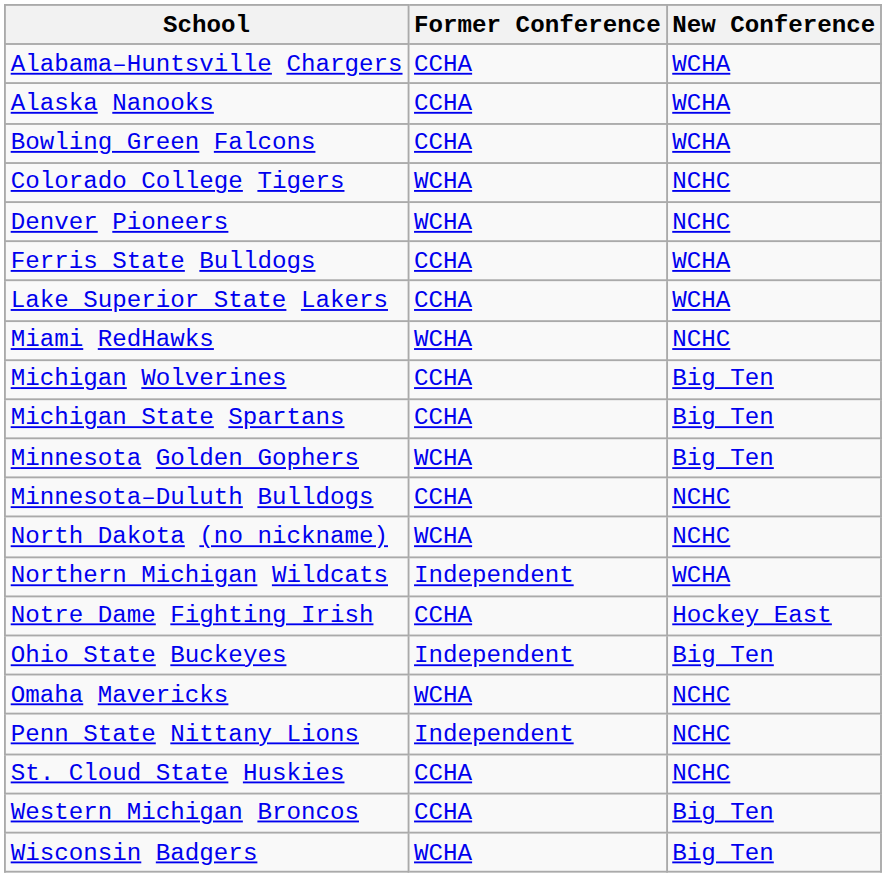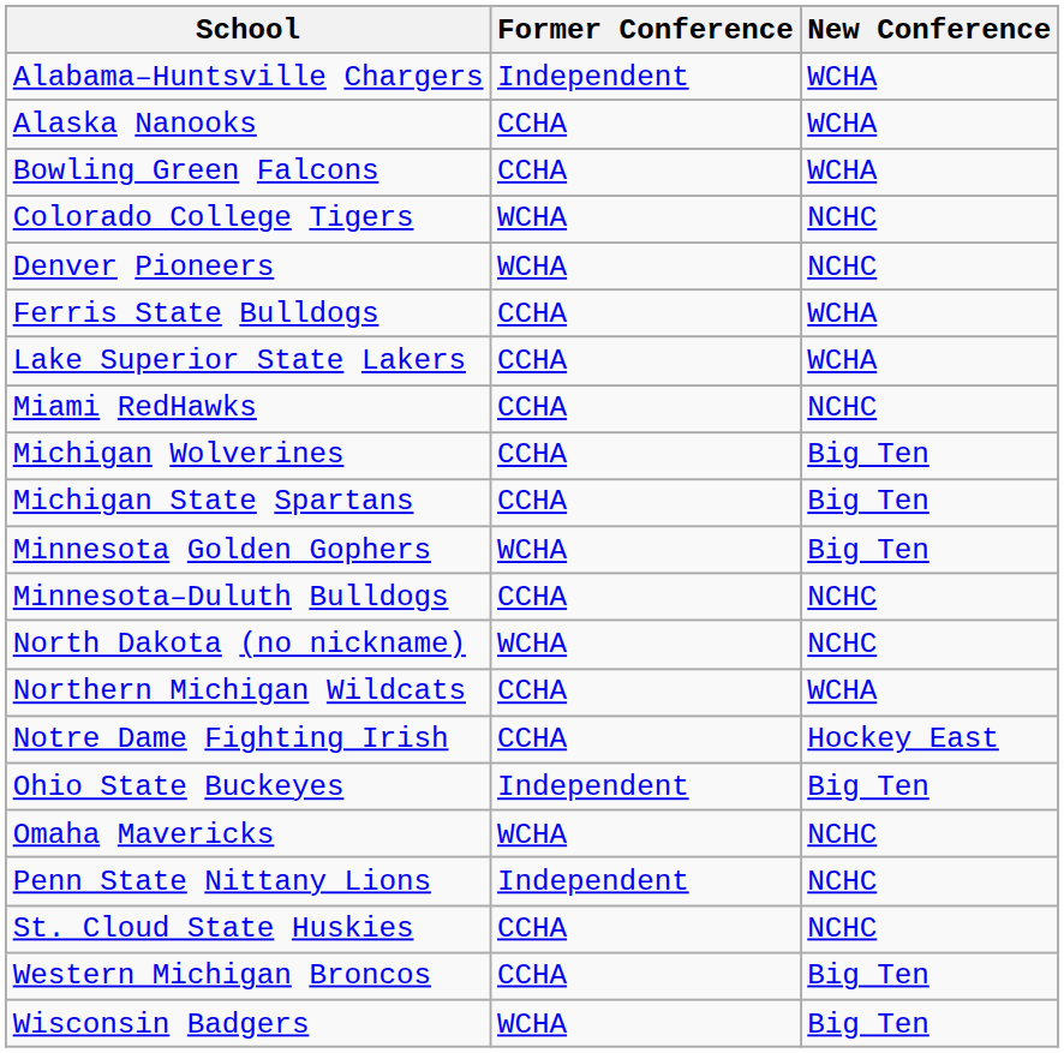Alabama–Huntsville Chargers | Former Conference: CCHA -> Independent
Miami RedHawks | Former Conference: WCHA -> CCHA
Northern Michigan Wildcats | Former Conference: Independent -> CCHA
